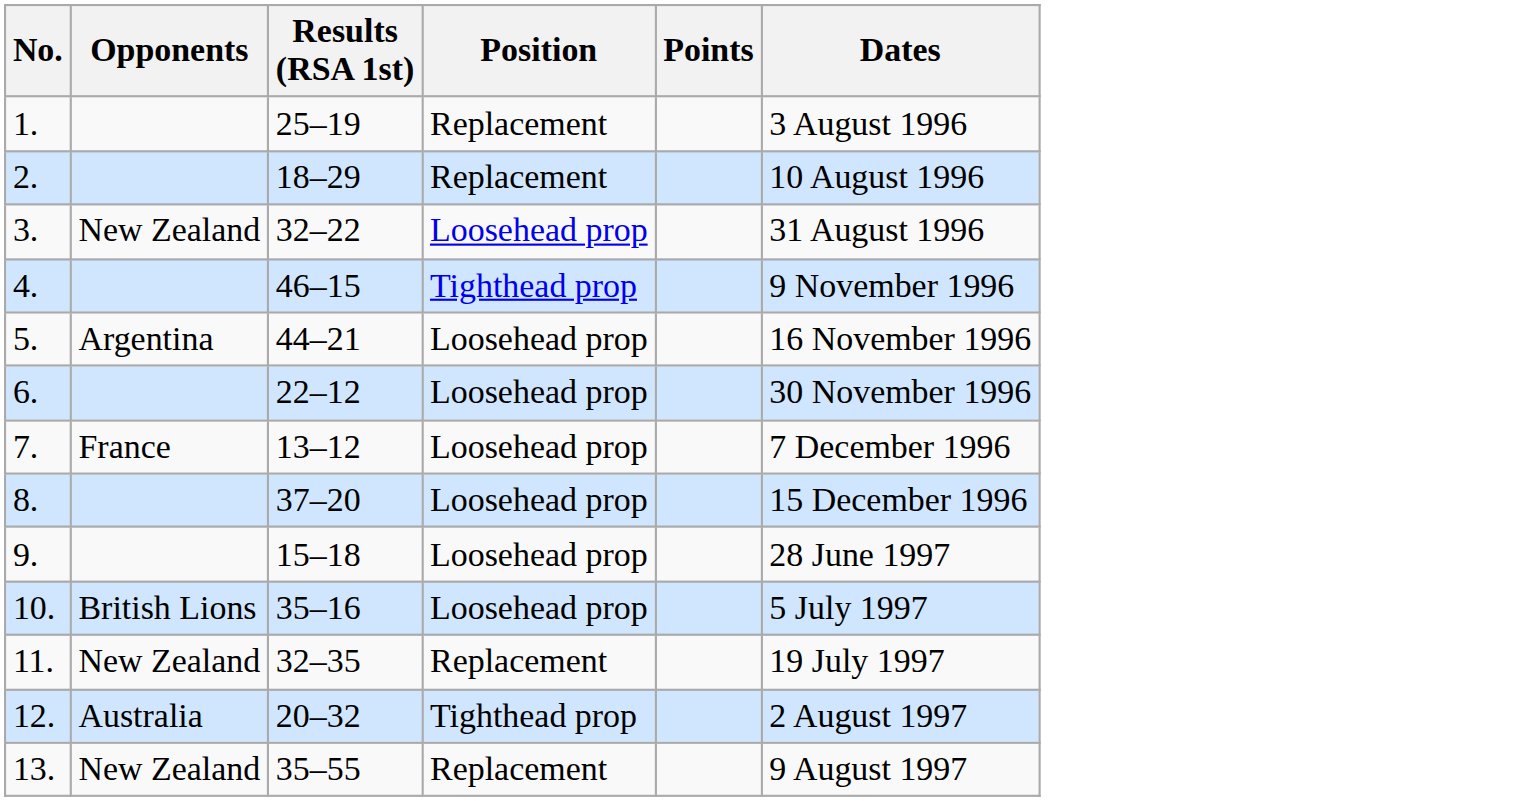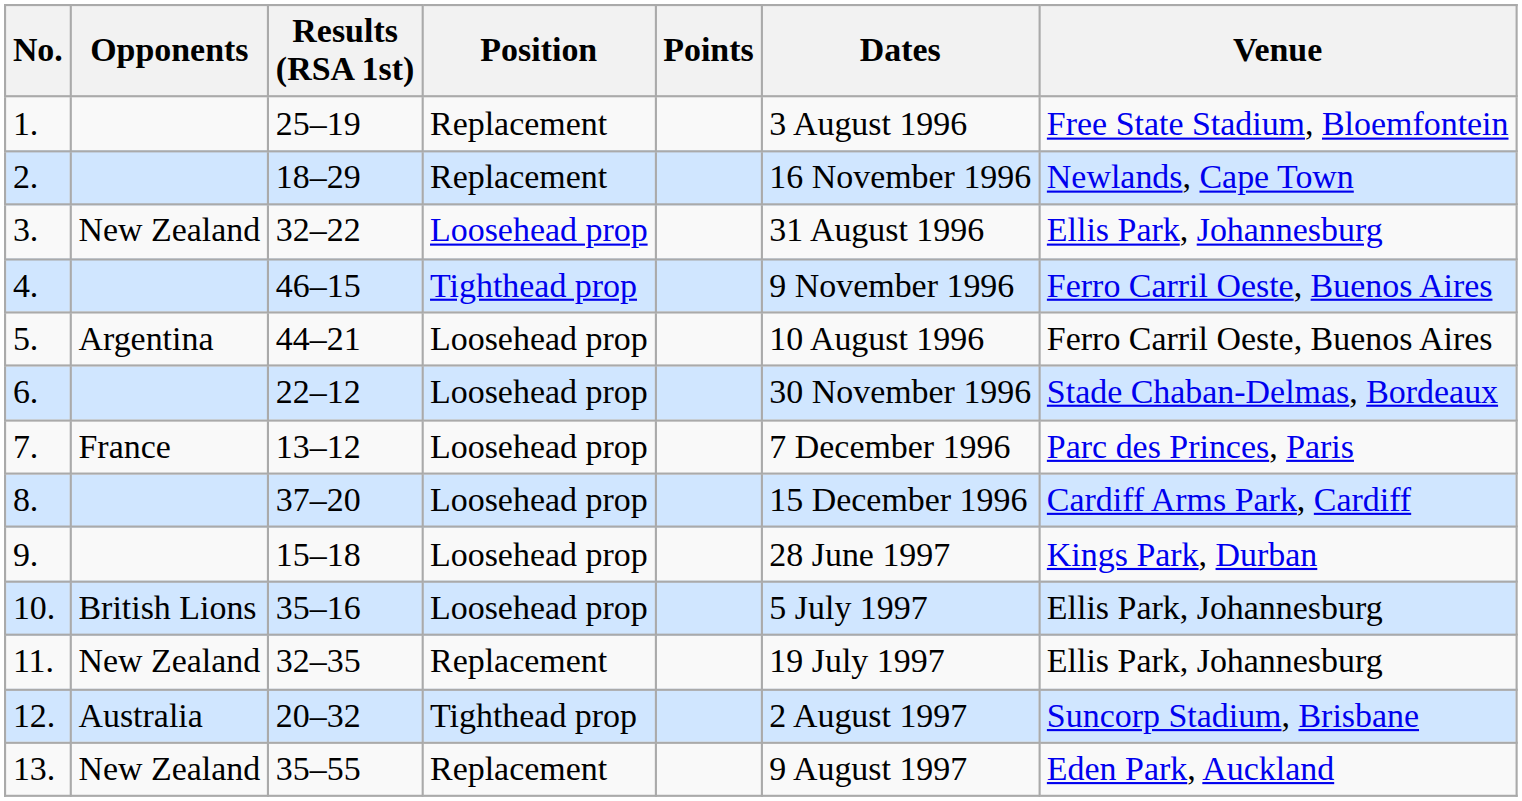+ column: Venue | Free State Stadium, Bloemfontein | Newlands, Cape Town | Ellis Park, Johannesburg | Ferro Carril Oeste, Buenos Aires | Ferro Carril Oeste, Buenos Aires | Stade Chaban-Delmas, Bordeaux | Parc des Princes, Paris | Cardiff Arms Park, Cardiff | Kings Park, Durban | Ellis Park, Johannesburg | Ellis Park, Johannesburg | Suncorp Stadium, Brisbane | Eden Park, Auckland
2. | Dates: 10 August 1996 -> 16 November 1996
5. | Dates: 16 November 1996 -> 10 August 1996
